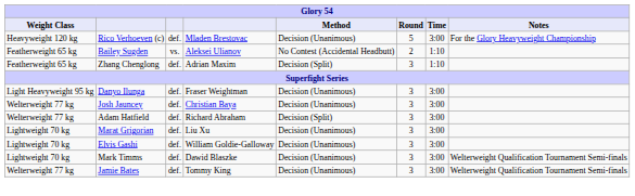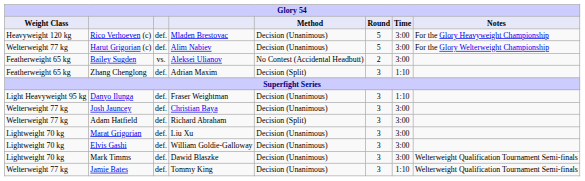+ row: Welterweight 77 kg | Harut Grigorian (c) | def. | Alim Nabiev | Decision (Unanimous) | 5 | 3:00 | For the Glory Welterweight Championship
Bailey Sugden | Time: 1:10 -> 3:00
Danyo Ilunga | Time: 3:00 -> 1:10
Jamie Bates | Time: 3:00 -> 1:10
